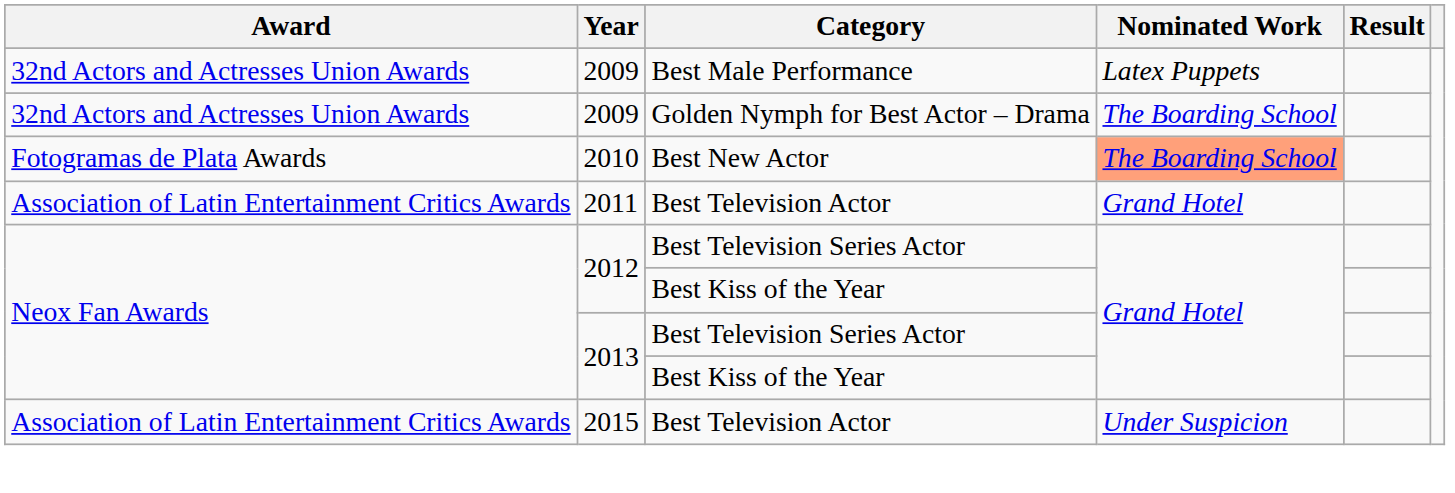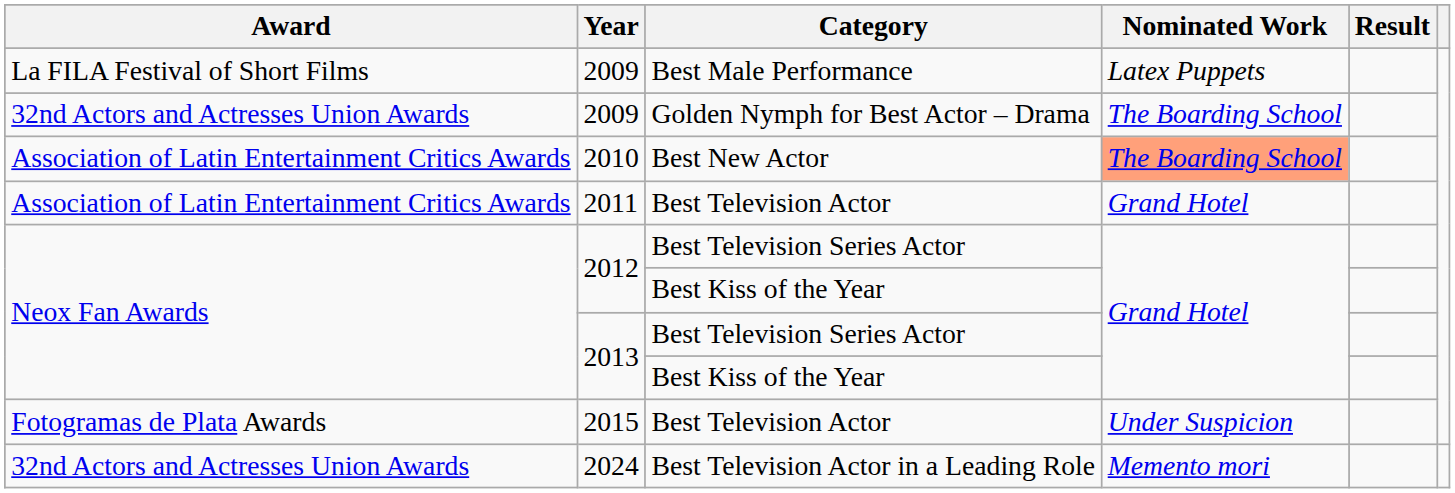2009 / Best Male Performance | Award: 32nd Actors and Actresses Union Awards -> La FILA Festival of Short Films
2010 | Award: Fotogramas de Plata Awards -> Association of Latin Entertainment Critics Awards
2015 | Award: Association of Latin Entertainment Critics Awards -> Fotogramas de Plata Awards
+ row: 32nd Actors and Actresses Union Awards | 2024 | Best Television Actor in a Leading Role | Memento mori
